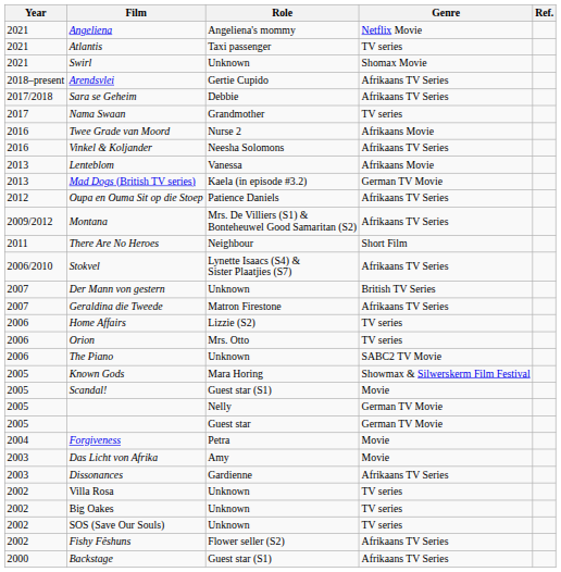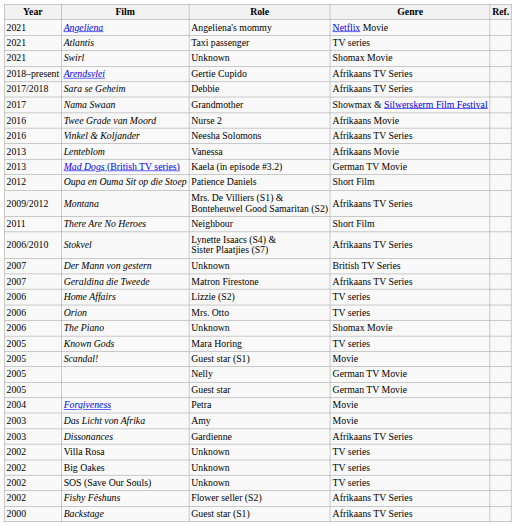Nama Swaan | Genre: TV series -> Showmax & Silwerskerm Film Festival
Oupa en Ouma Sit op die Stoep | Genre: Afrikaans TV Series -> Short Film
The Piano | Genre: SABC2 TV Movie -> Shomax Movie
Known Gods | Genre: Showmax & Silwerskerm Film Festival -> TV series
